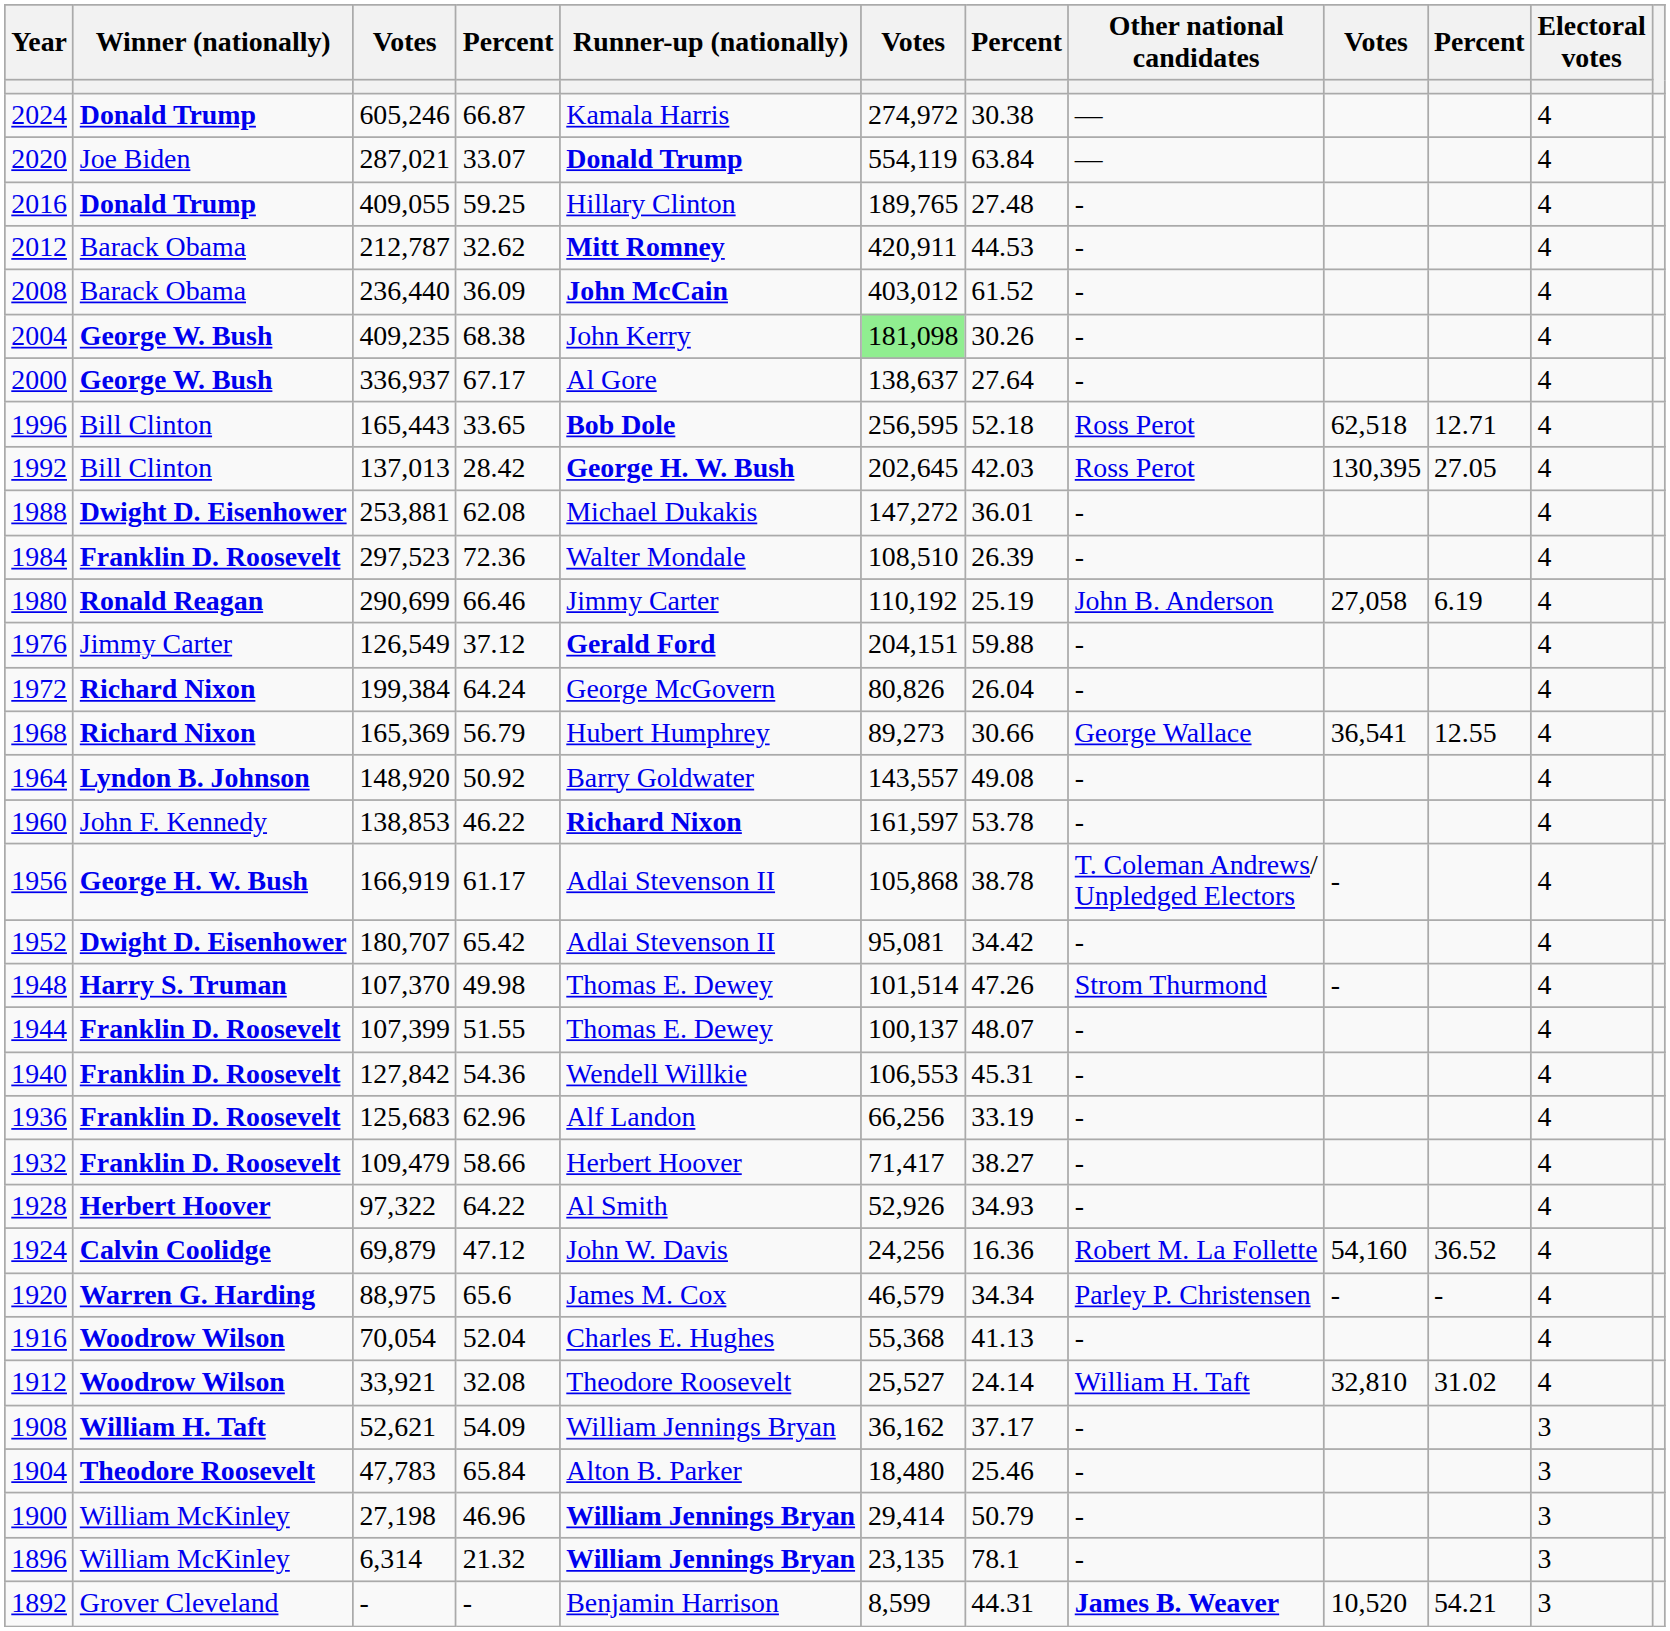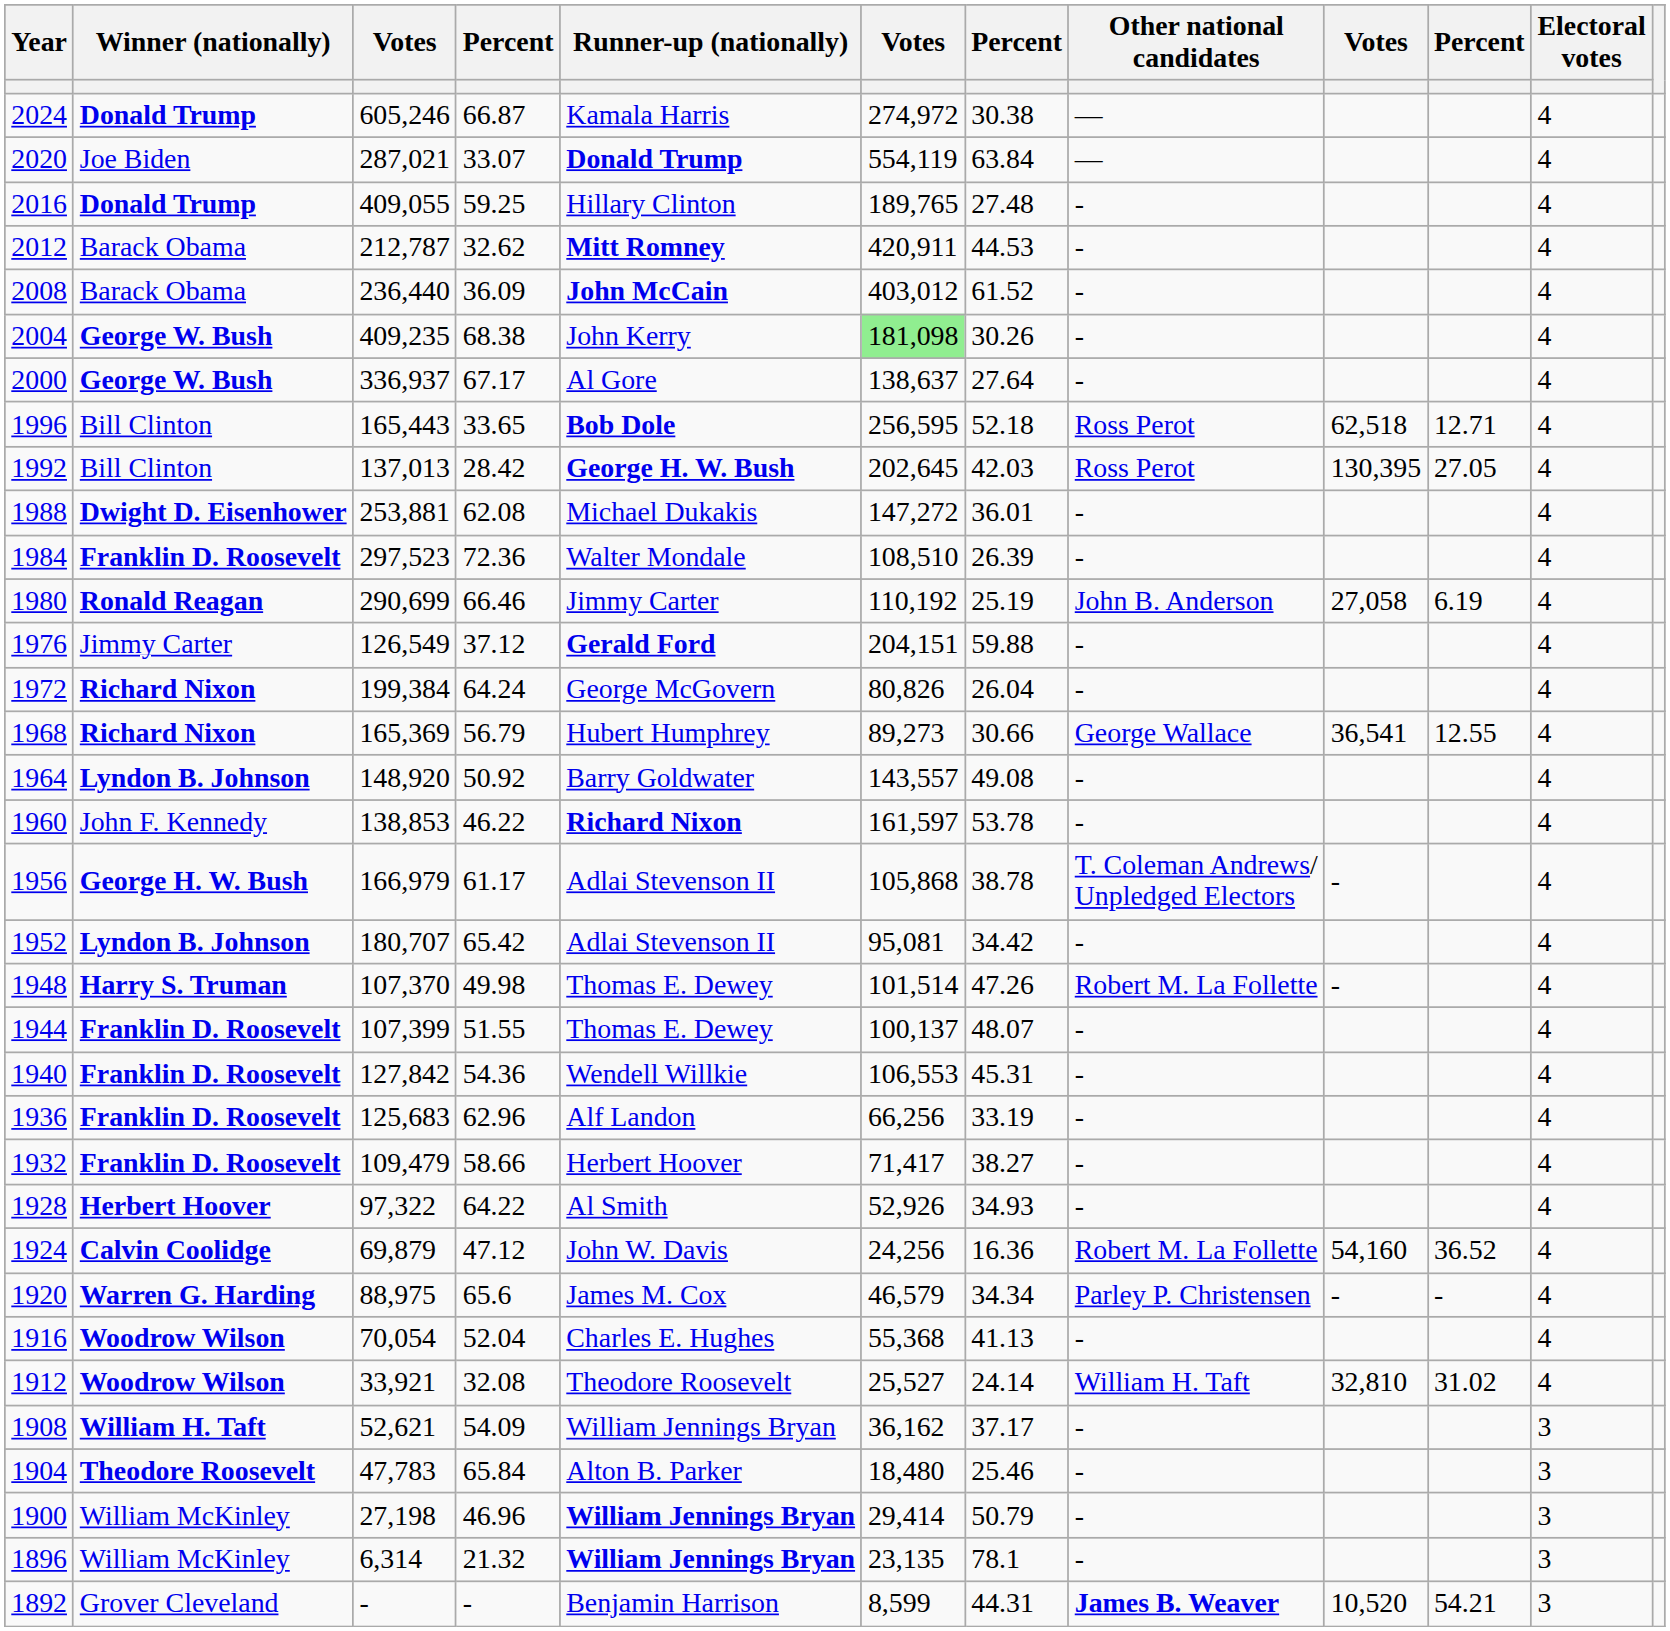1956 | column 3: 166,919 -> 166,979
1952 | Winner (nationally): Dwight D. Eisenhower -> Lyndon B. Johnson
1948 | Other national candidates: Strom Thurmond -> Robert M. La Follette
